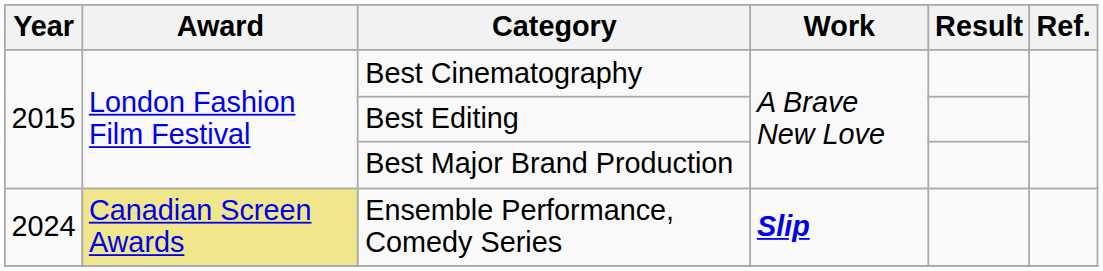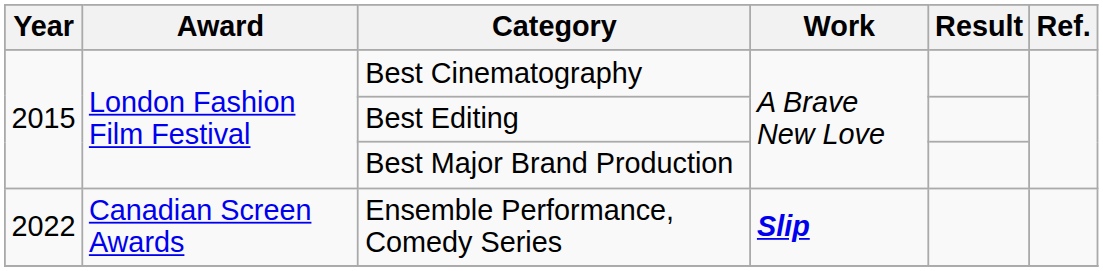Ensemble Performance, Comedy Series | Year: 2024 -> 2022
Ensemble Performance, Comedy Series | Award: khaki background -> no background
